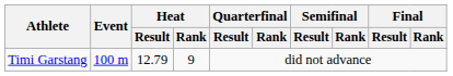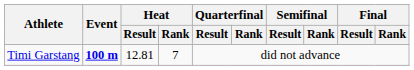Timi Garstang | Event: normal -> bold
Timi Garstang | Heat / Result: 12.79 -> 12.81
Timi Garstang | Heat / Rank: 9 -> 7
